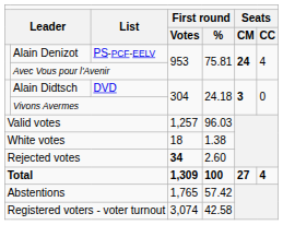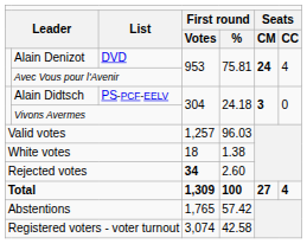Alain Denizot | column 3: PS-PCF-EELV -> DVD
Alain Didtsch | column 3: DVD -> PS-PCF-EELV
